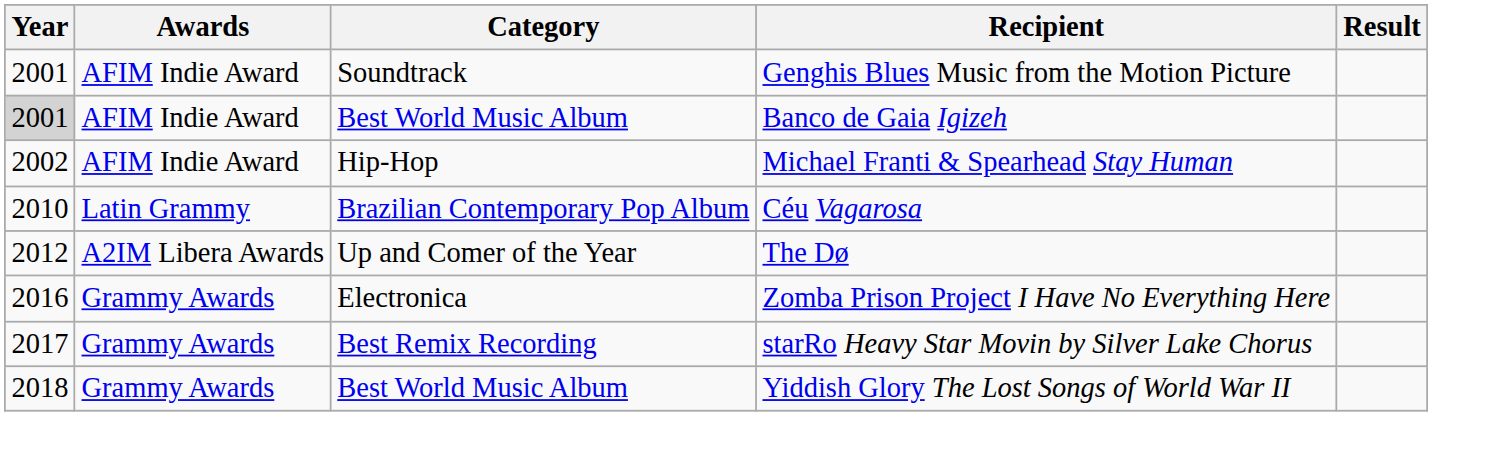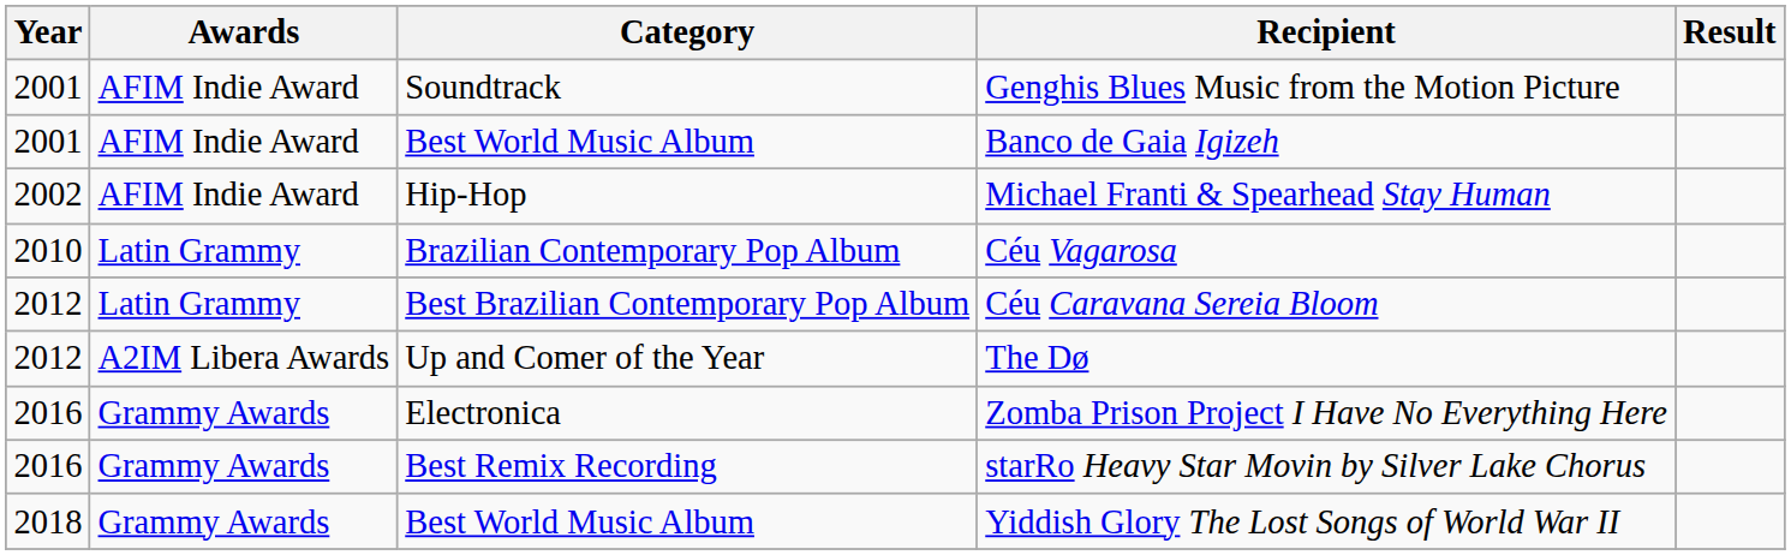Banco de Gaia Igizeh | Year: lightgrey background -> no background
+ row: 2012 | Latin Grammy | Best Brazilian Contemporary Pop Album | Céu Caravana Sereia Bloom
starRo Heavy Star Movin by Silver Lake Chorus | Year: 2017 -> 2016
